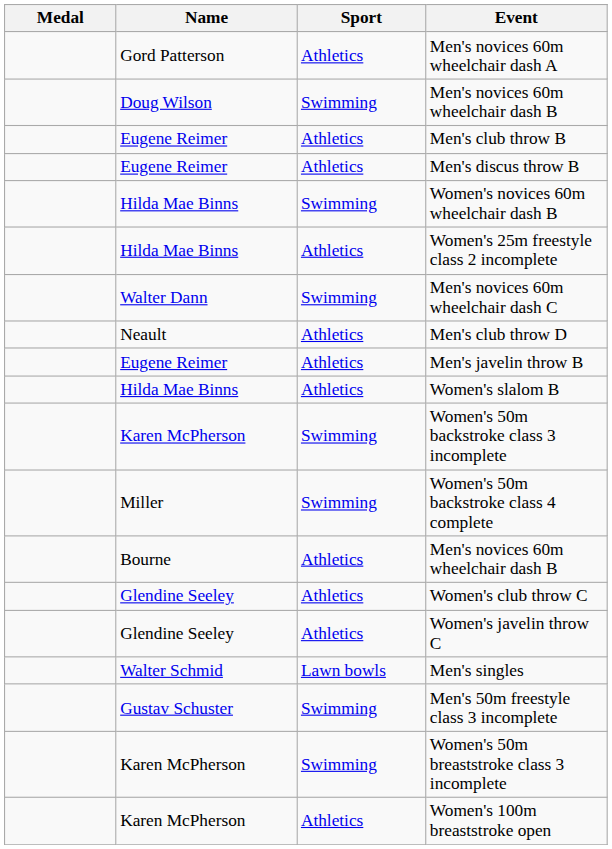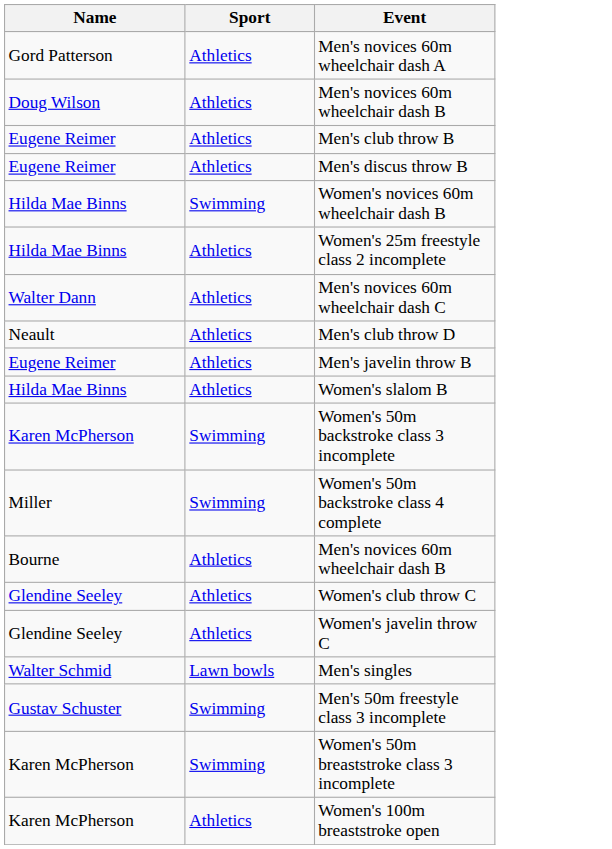- column: Medal
Doug Wilson / Men's novices 60m wheelchair dash B | Sport: Swimming -> Athletics
Men's novices 60m wheelchair dash C | Sport: Swimming -> Athletics
